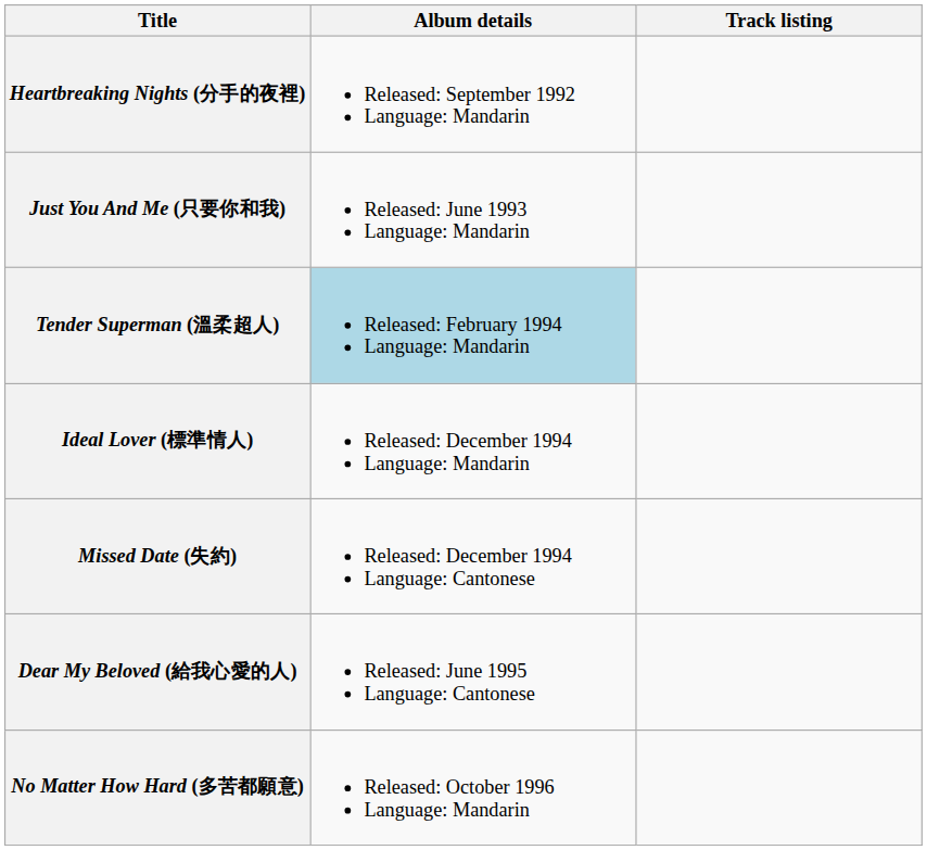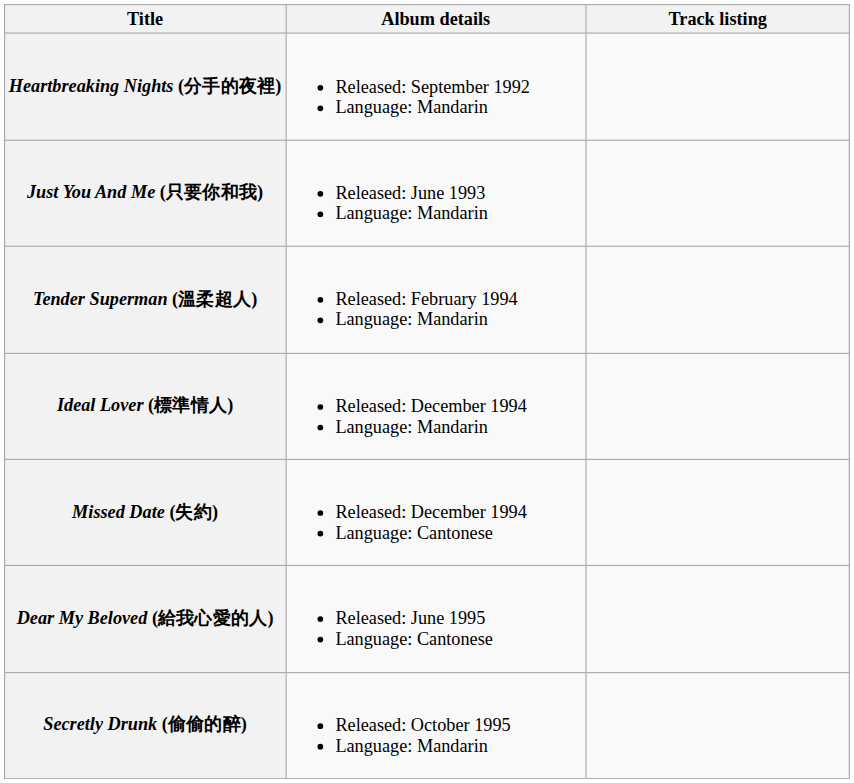Tender Superman (溫柔超人) | Album details: lightblue background -> no background
+ row: Secretly Drunk (偷偷的醉) | Released: October 1995 Language: Mandarin
- row: No Matter How Hard (多苦都願意) | Released: October 1996 Language: Mandarin
